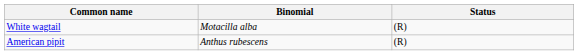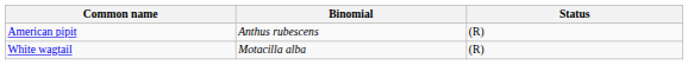rows swapped: White wagtail <-> American pipit
